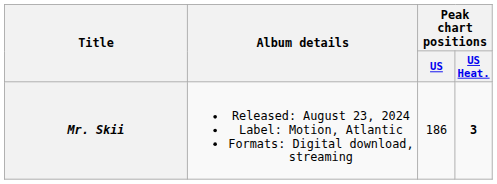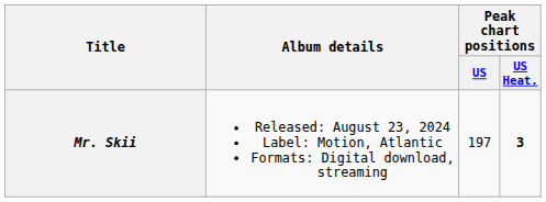Mr. Skii | Peak chart positions / US: 186 -> 197
